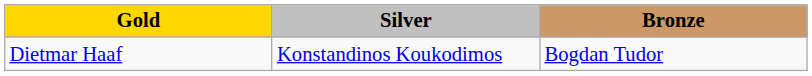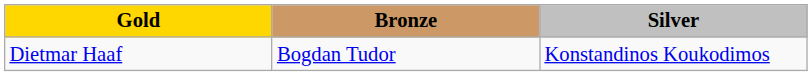columns swapped: Silver <-> Bronze
